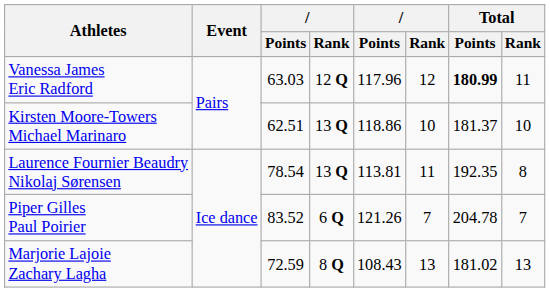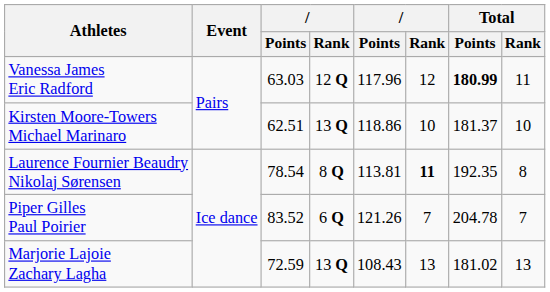Laurence Fournier Beaudry Nikolaj Sørensen | column 4: 13 Q -> 8 Q
Laurence Fournier Beaudry Nikolaj Sørensen | column 6: normal -> bold
Marjorie Lajoie Zachary Lagha | column 4: 8 Q -> 13 Q
